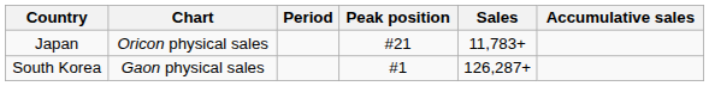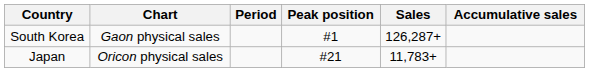rows swapped: Japan <-> South Korea
